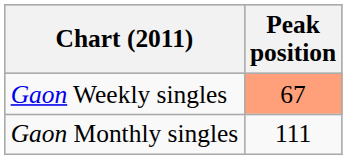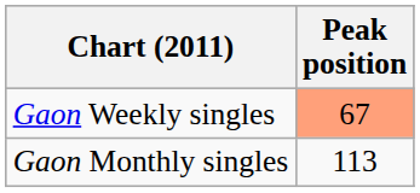Gaon Monthly singles | Peak position: 111 -> 113
